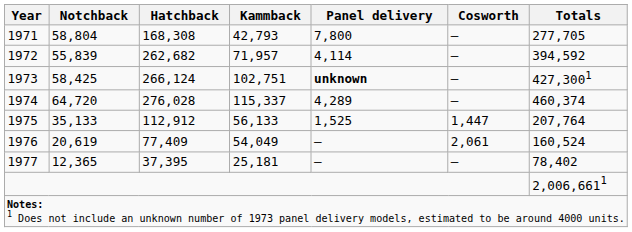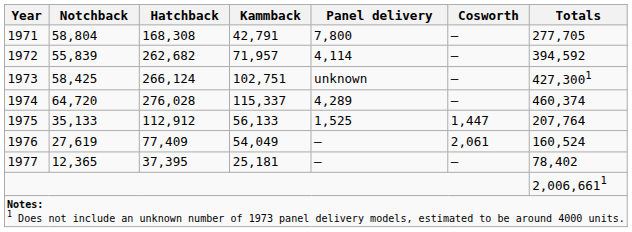1971 | Kammback: 42,793 -> 42,791
1973 | Panel delivery: bold -> normal
1976 | Notchback: 20,619 -> 27,619
